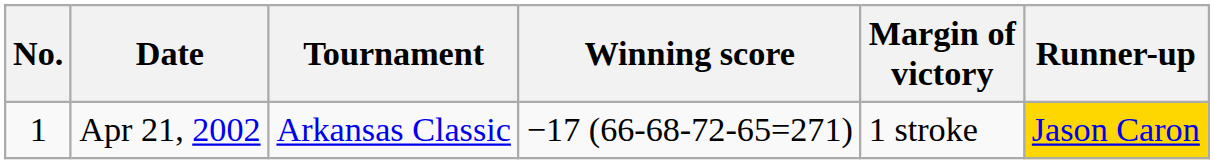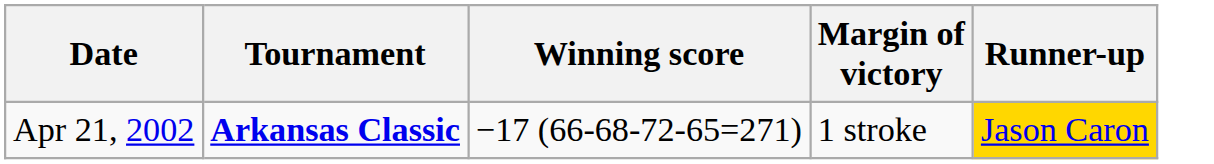- column: No. | 1
Apr 21, 2002 | Tournament: normal -> bold
